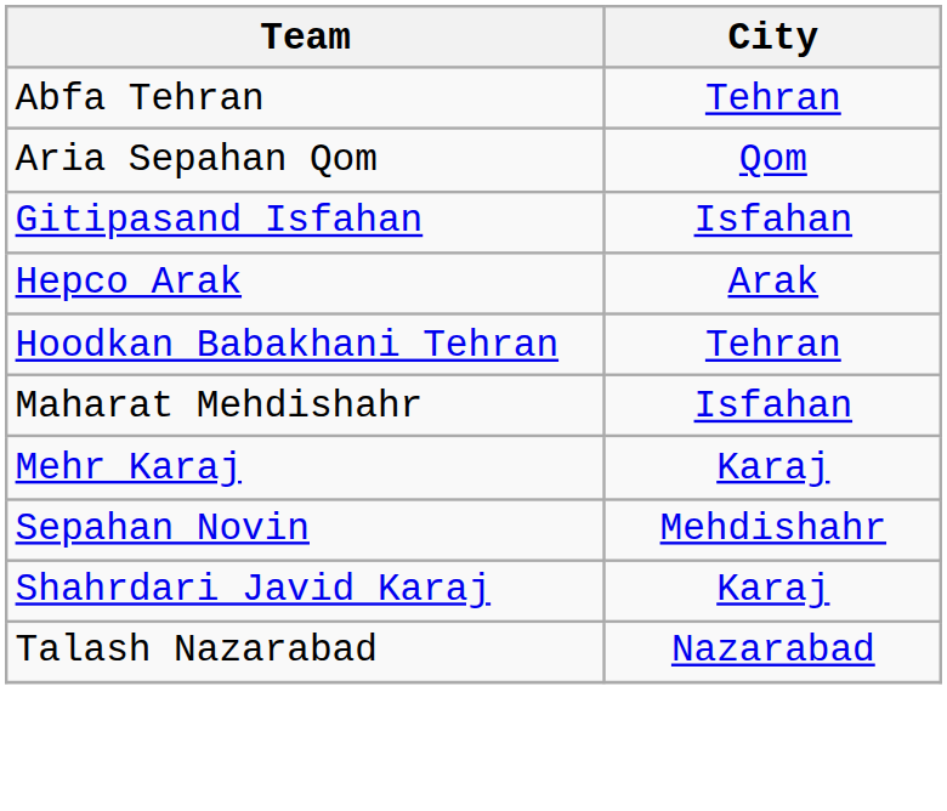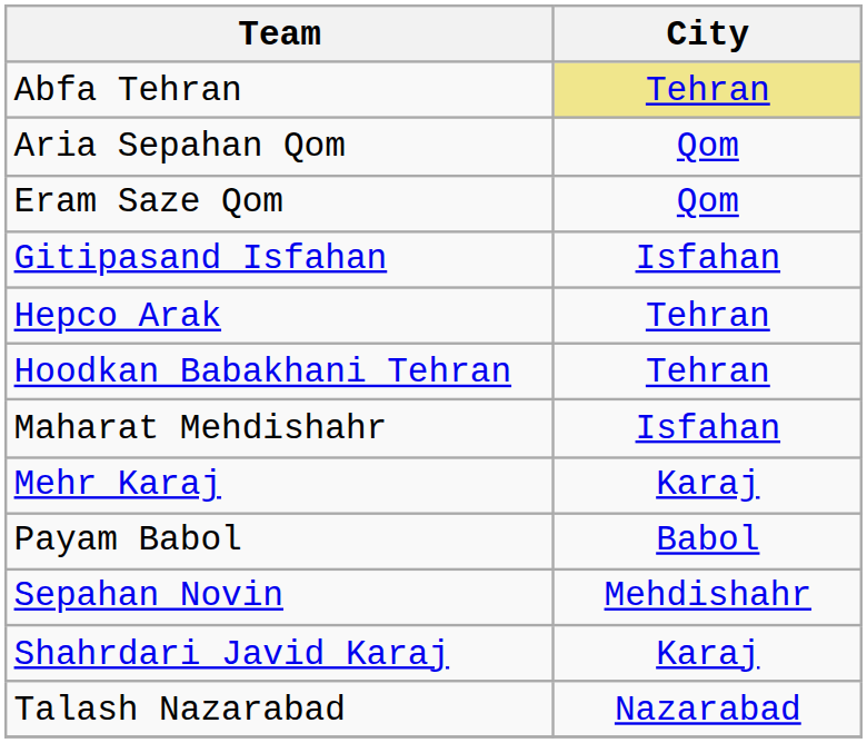Abfa Tehran | City: no background -> khaki background
+ row: Eram Saze Qom | Qom
Hepco Arak | City: Arak -> Tehran
+ row: Payam Babol | Babol
